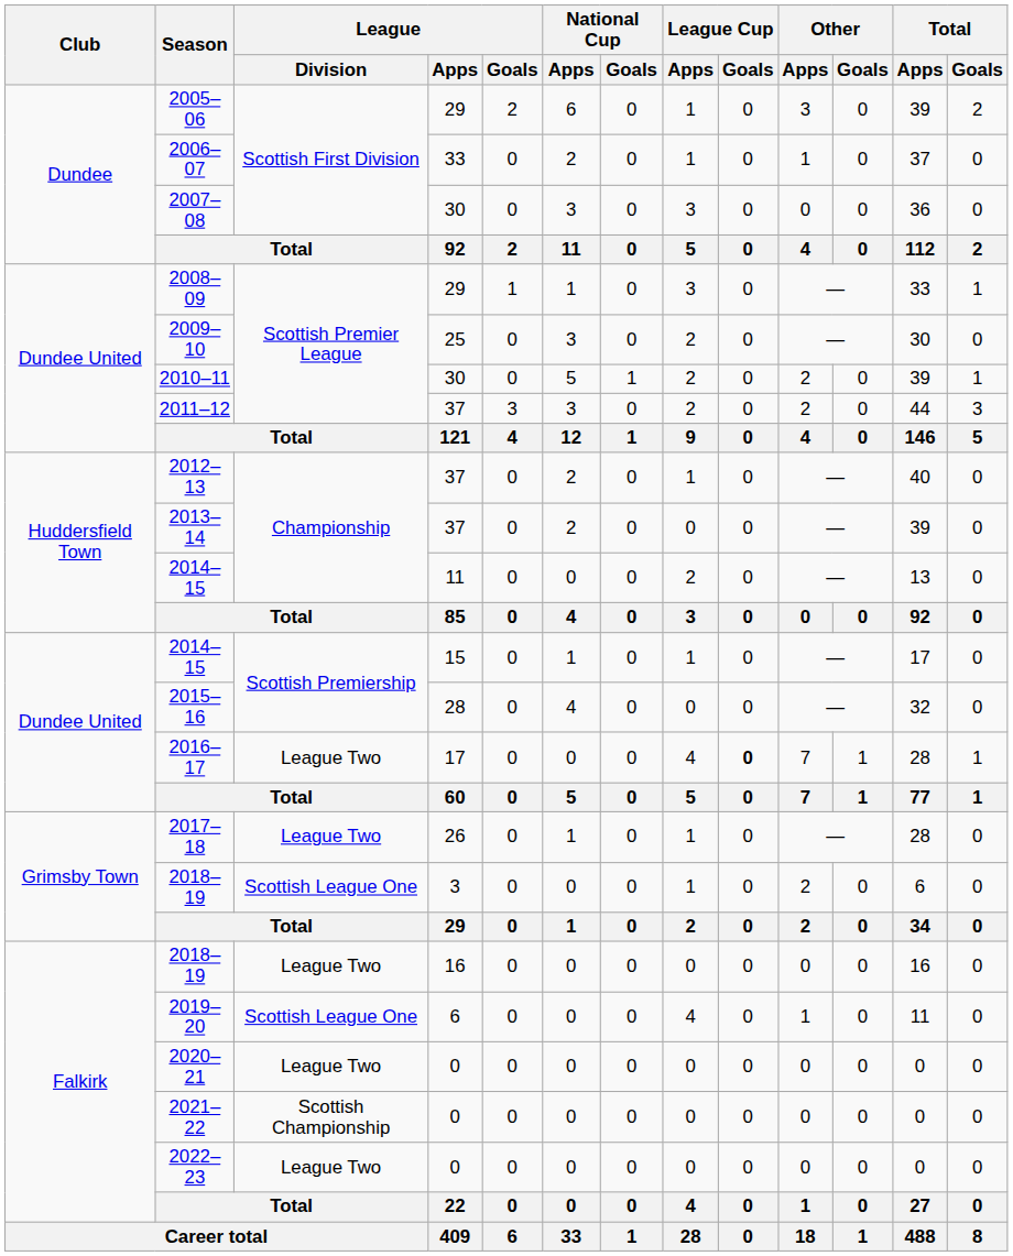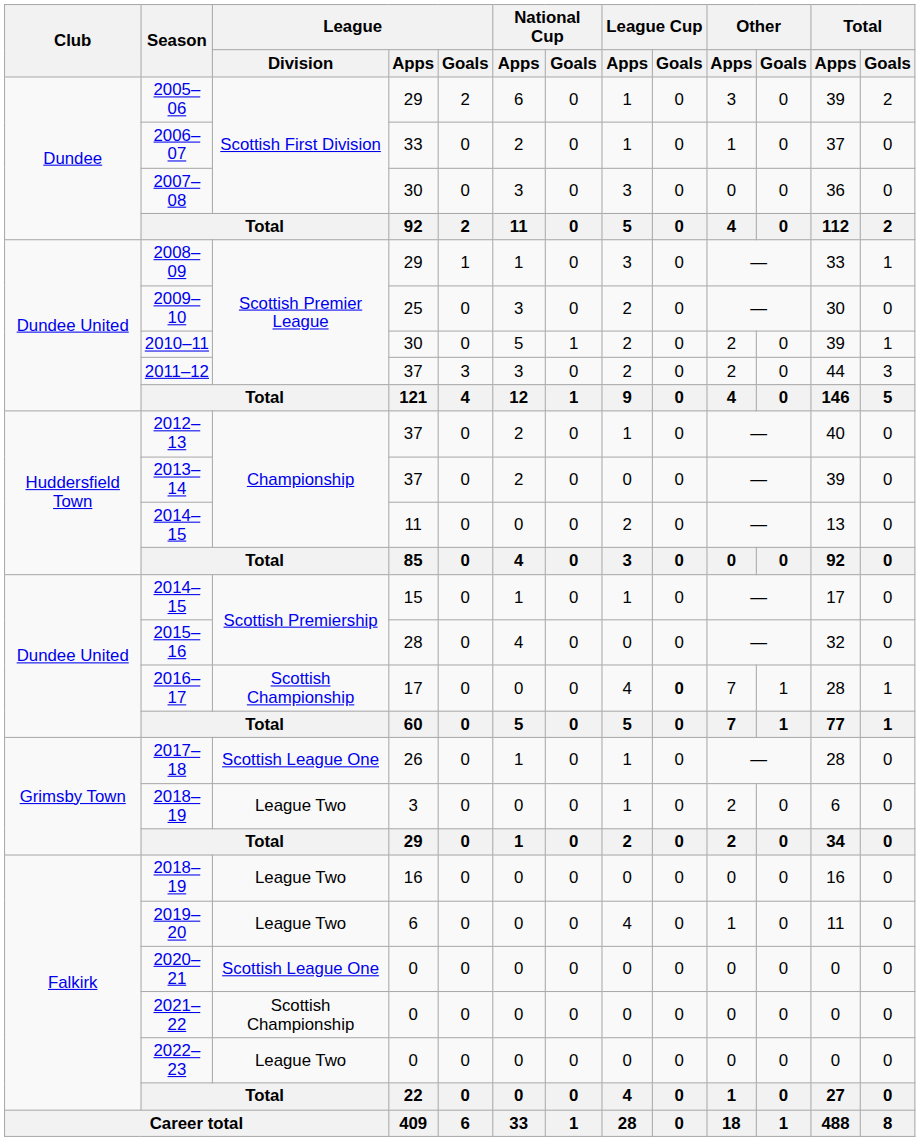2016–17 | League / Division: League Two -> Scottish Championship
2017–18 | League / Division: League Two -> Scottish League One
2018–19 / 3 | League / Division: Scottish League One -> League Two
2019–20 | League / Division: Scottish League One -> League Two
2020–21 | League / Division: League Two -> Scottish League One
